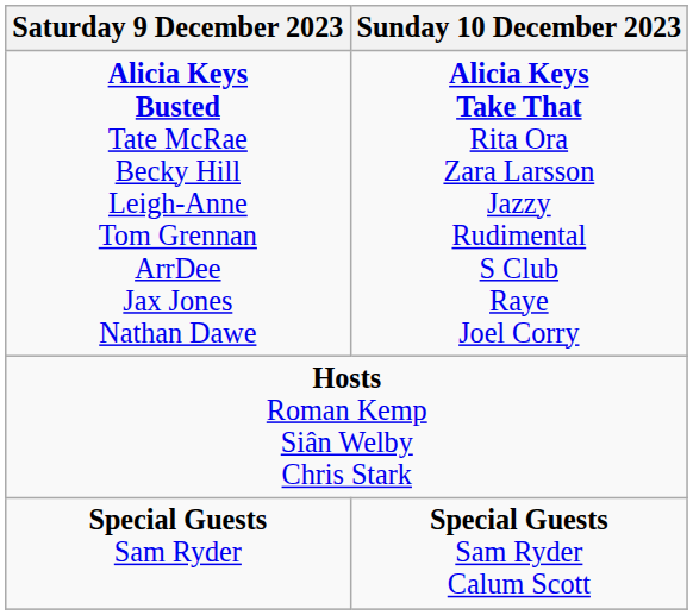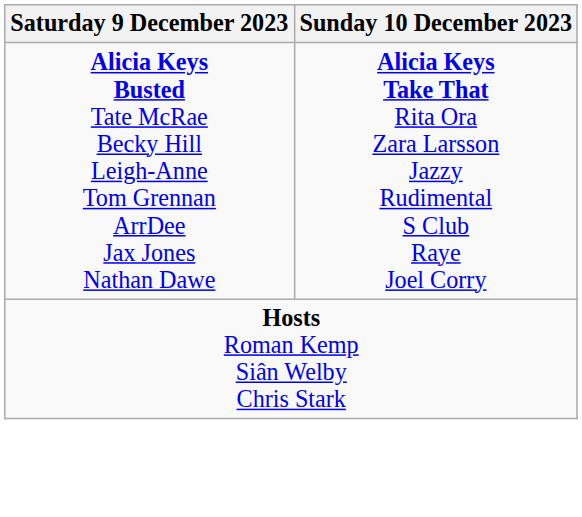- row: Special Guests Sam Ryder | Special Guests Sam Ryder Calum Scott
